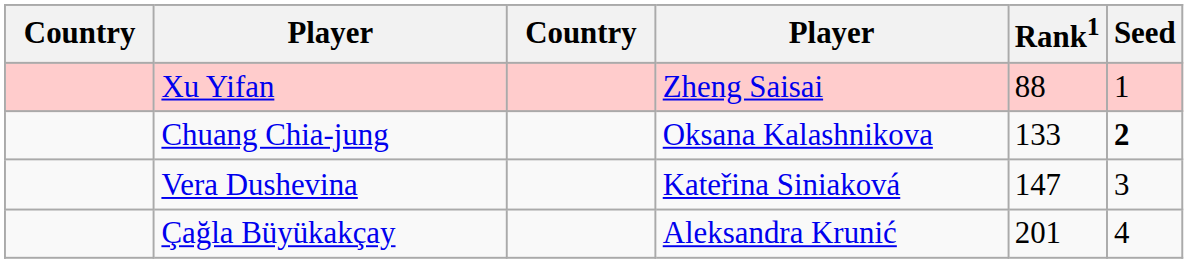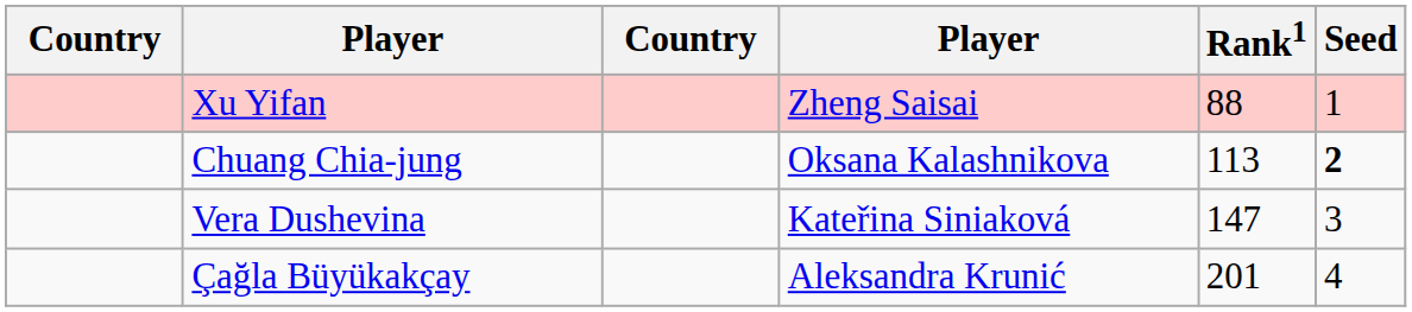Chuang Chia-jung | Rank1: 133 -> 113
